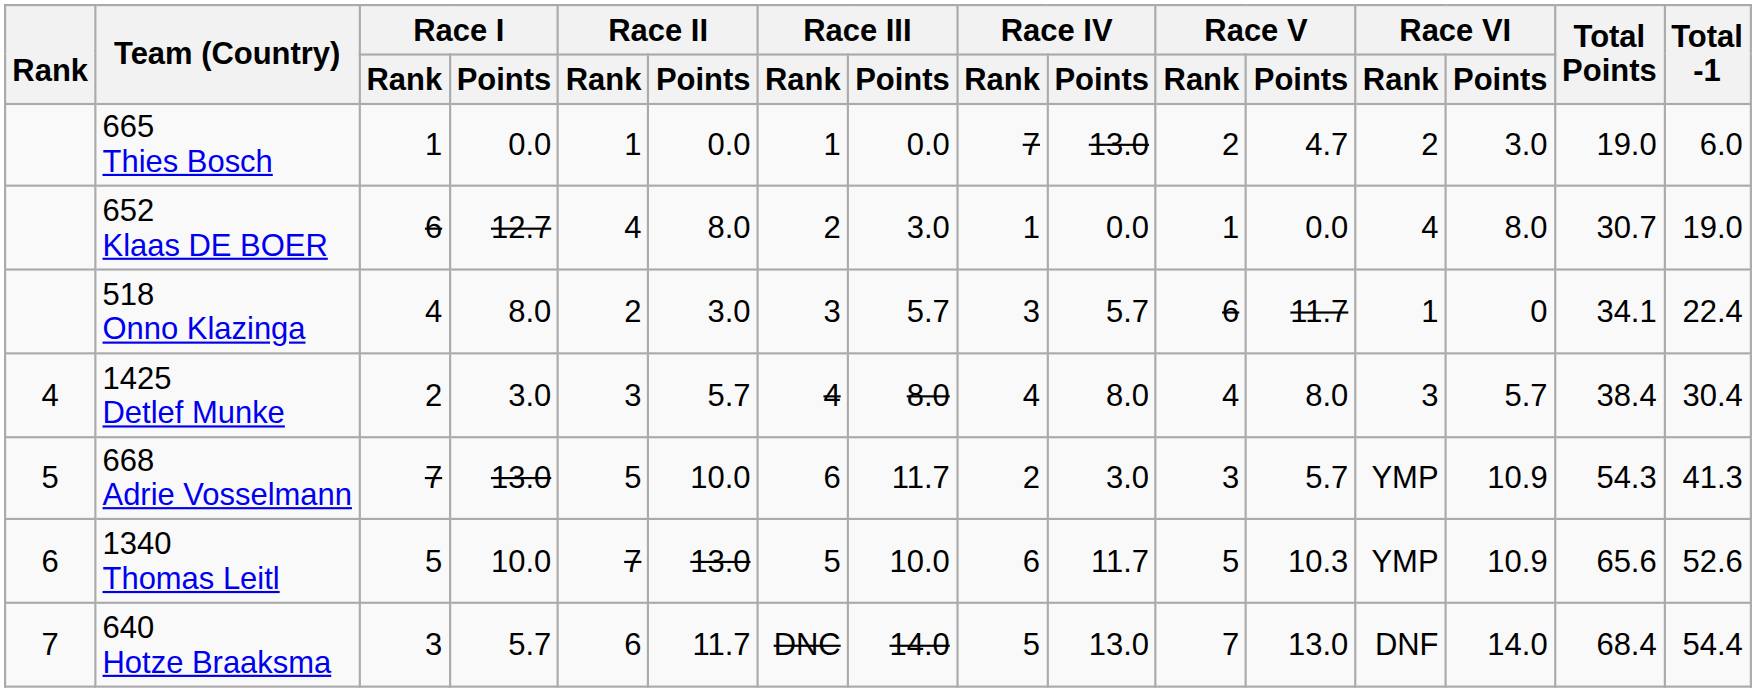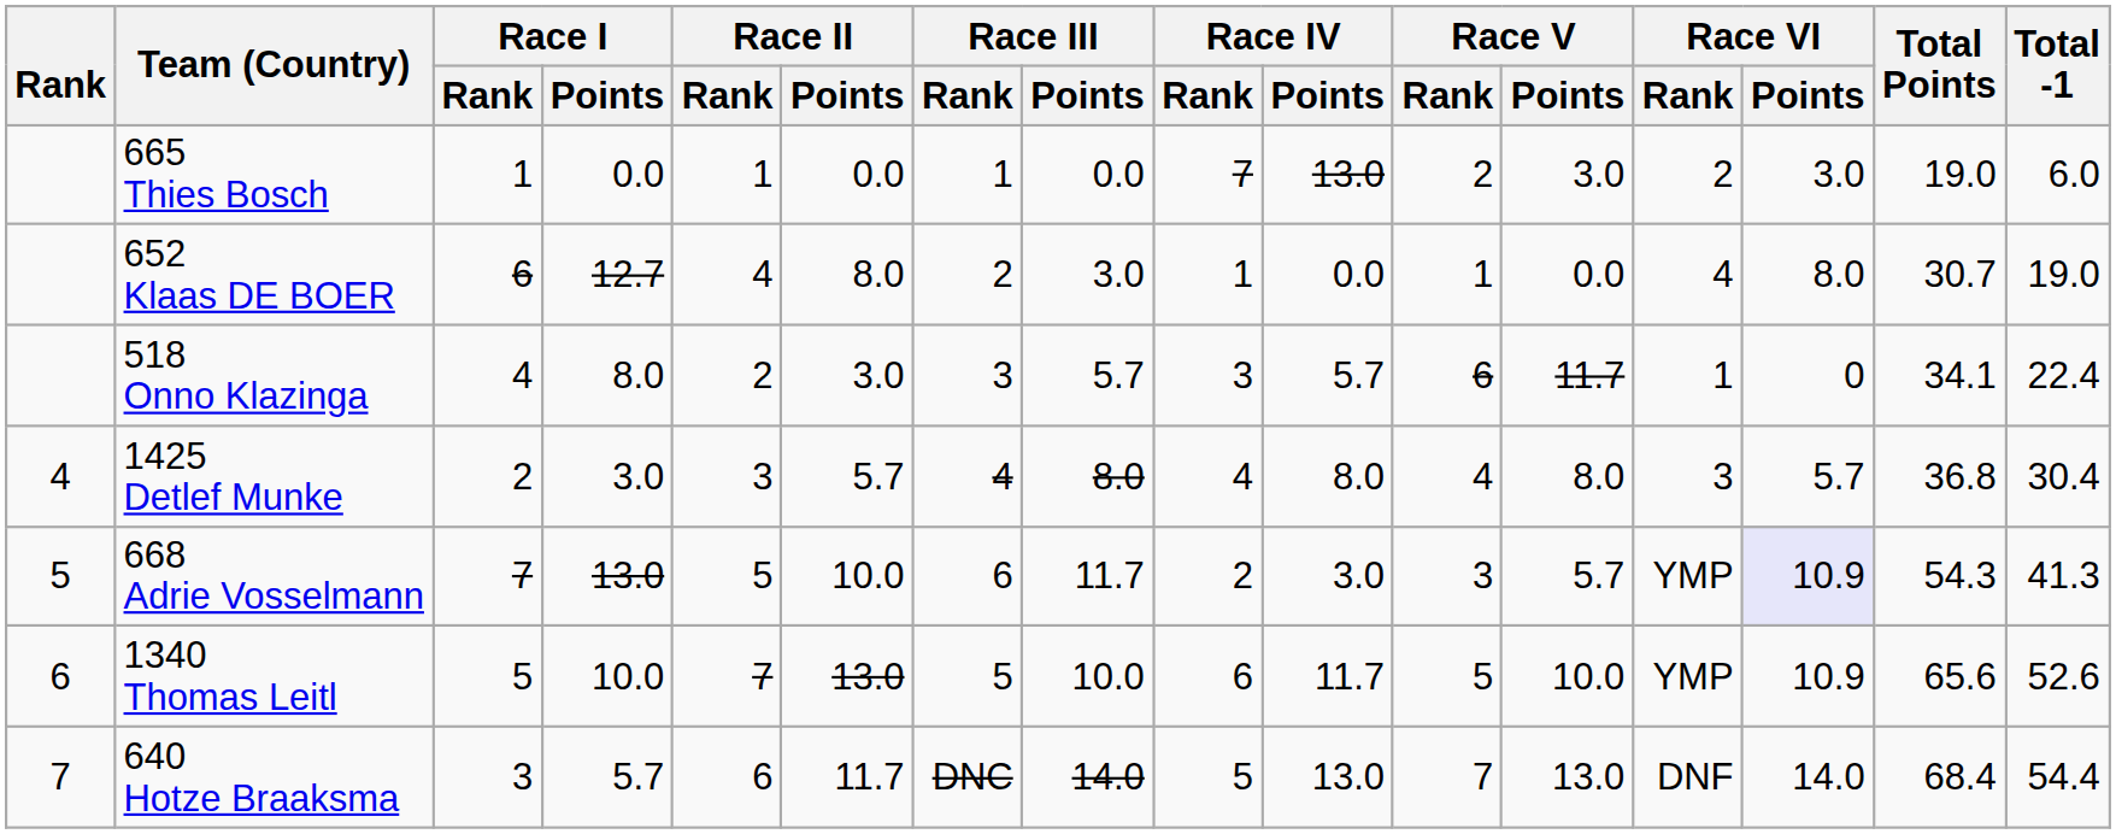665 Thies Bosch | Race V / Points: 4.7 -> 3.0
1425 Detlef Munke | Total Points: 38.4 -> 36.8
668 Adrie Vosselmann | Race VI / Points: no background -> lavender background
1340 Thomas Leitl | Race V / Points: 10.3 -> 10.0
